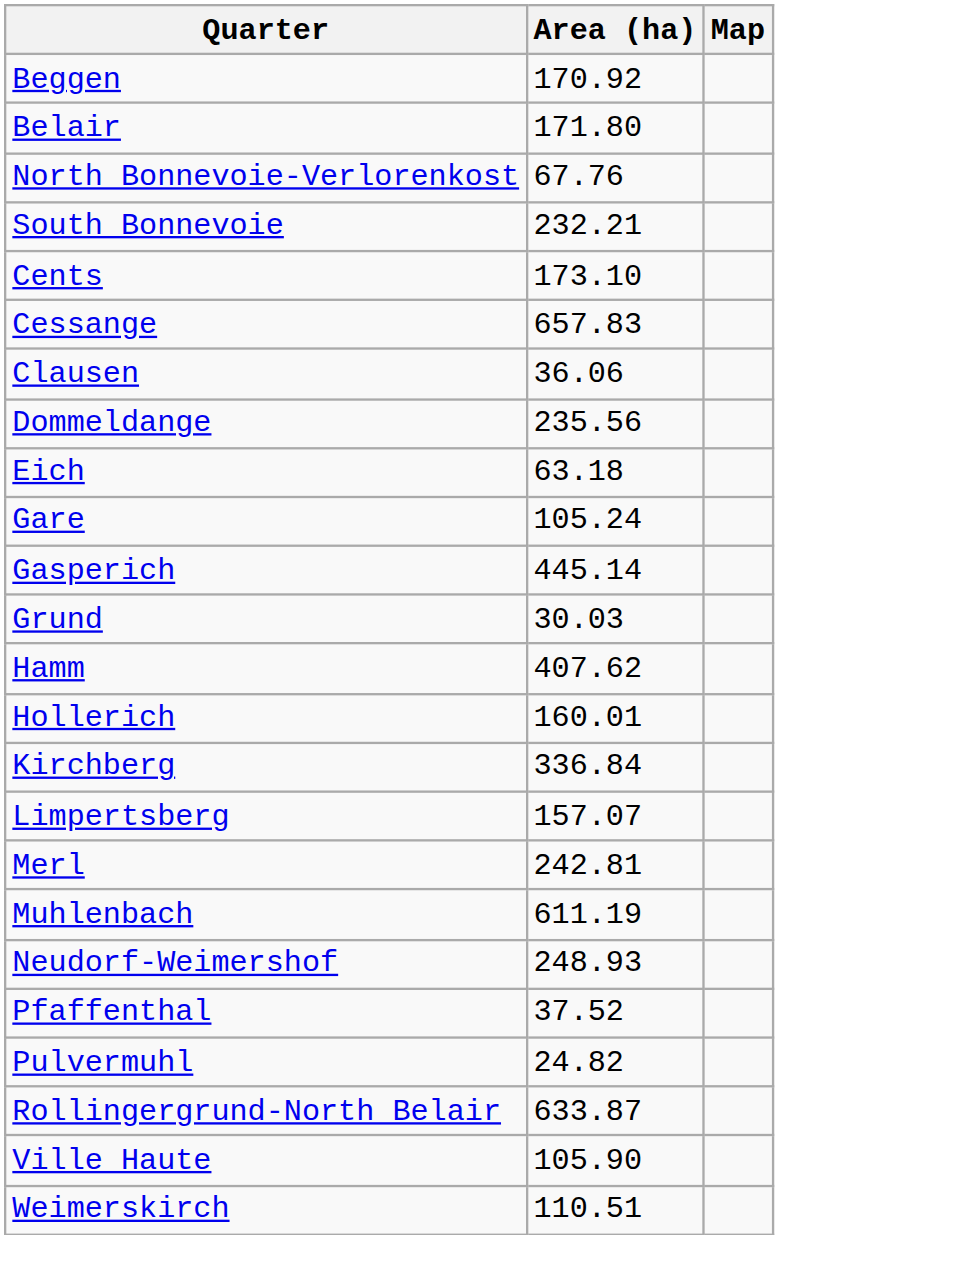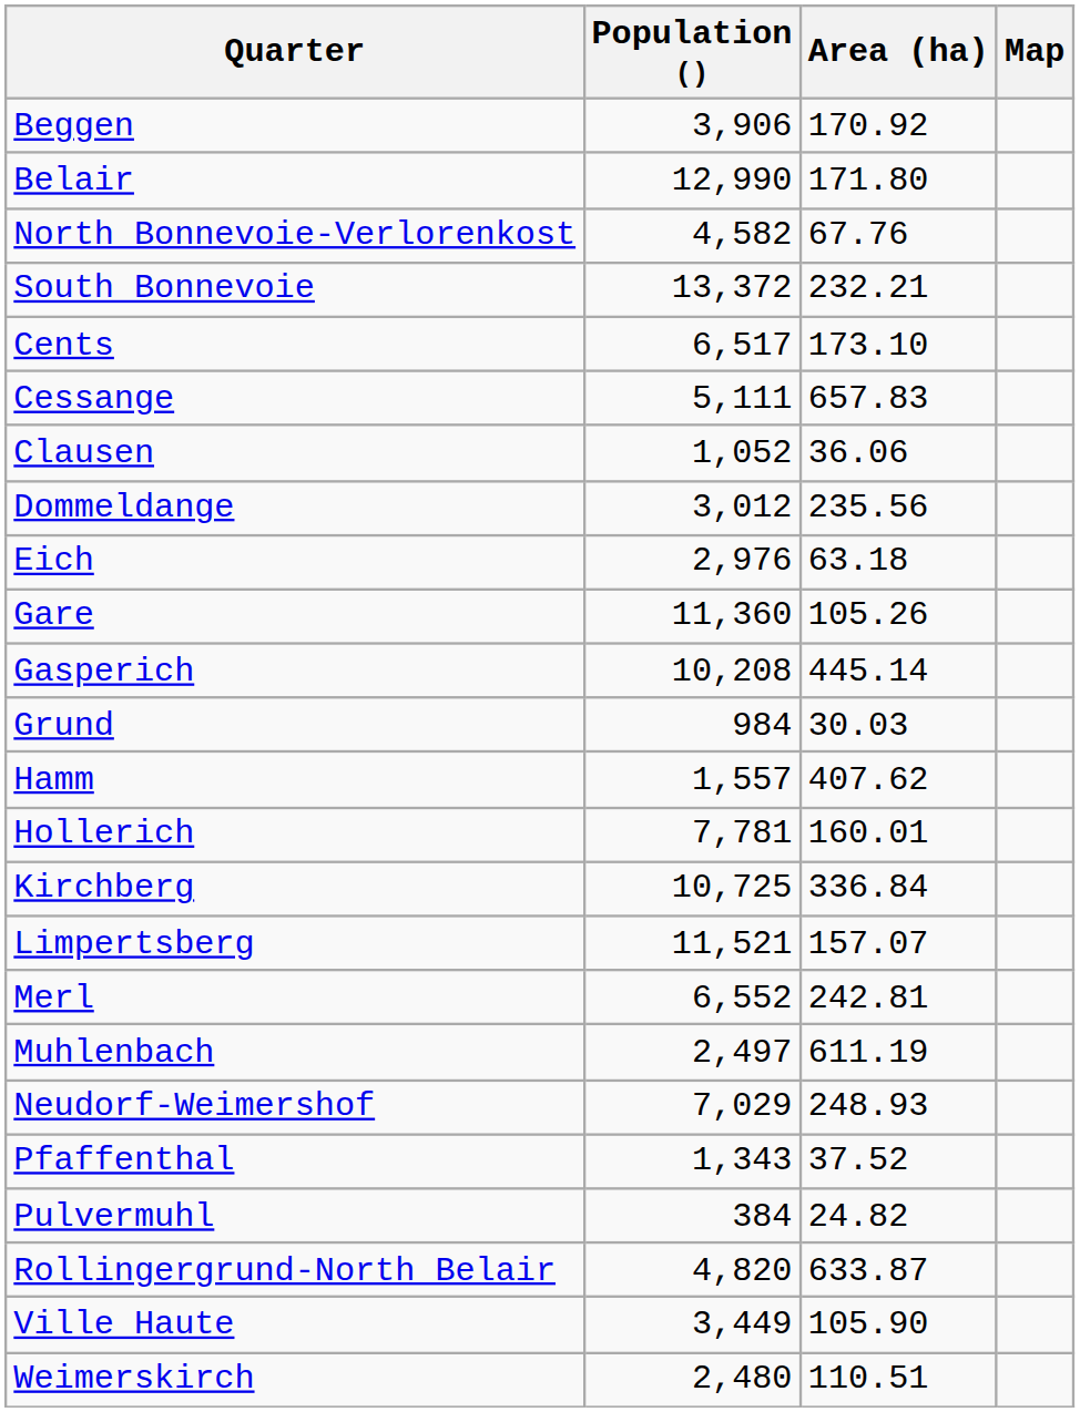+ column: Population () | 3,906 | 12,990 | 4,582 | 13,372 | 6,517 | 5,111 | 1,052 | 3,012 | 2,976 | 11,360 | 10,208 | 984 | 1,557 | 7,781 | 10,725 | 11,521 | 6,552 | 2,497 | 7,029 | 1,343 | 384 | 4,820 | 3,449 | 2,480
Gare | Area (ha): 105.24 -> 105.26
